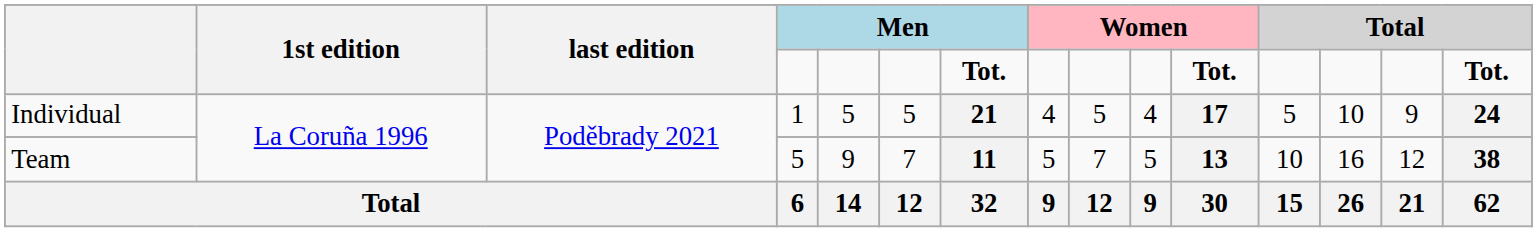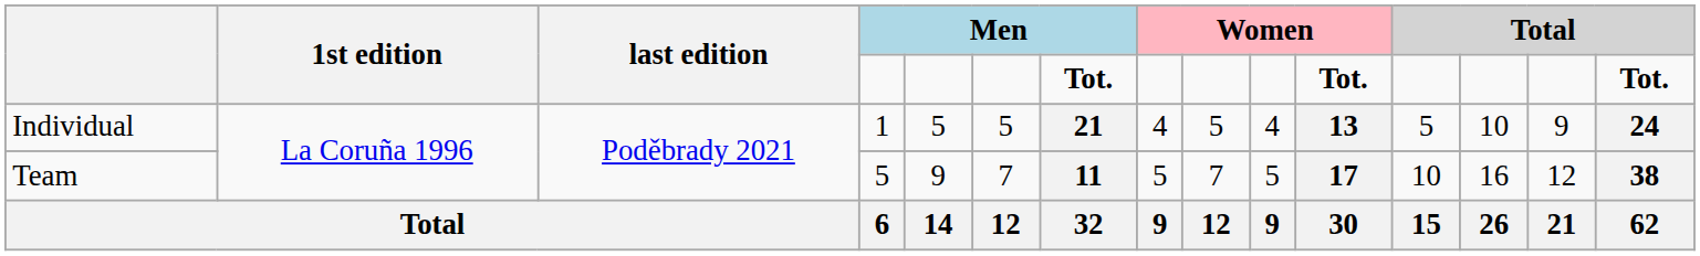Individual | column 11: 17 -> 13
Team | column 11: 13 -> 17
